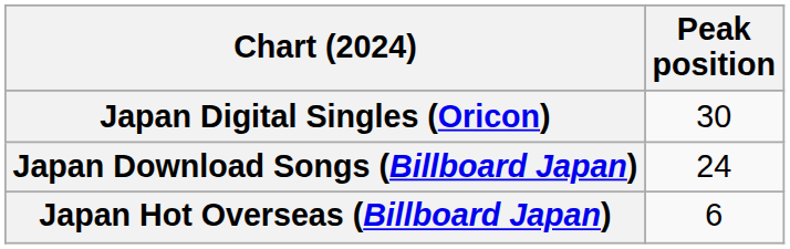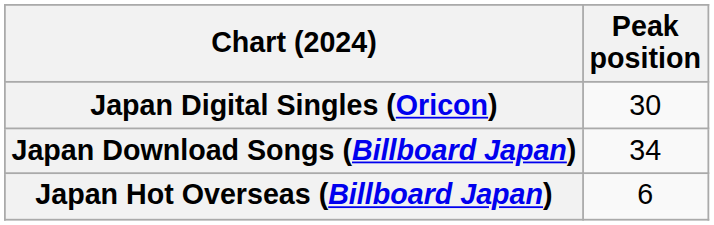Japan Download Songs (Billboard Japan) | Peak position: 24 -> 34
